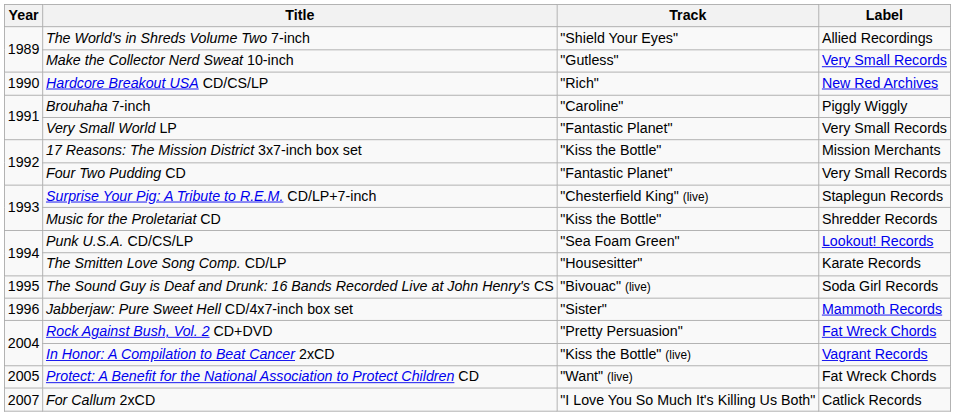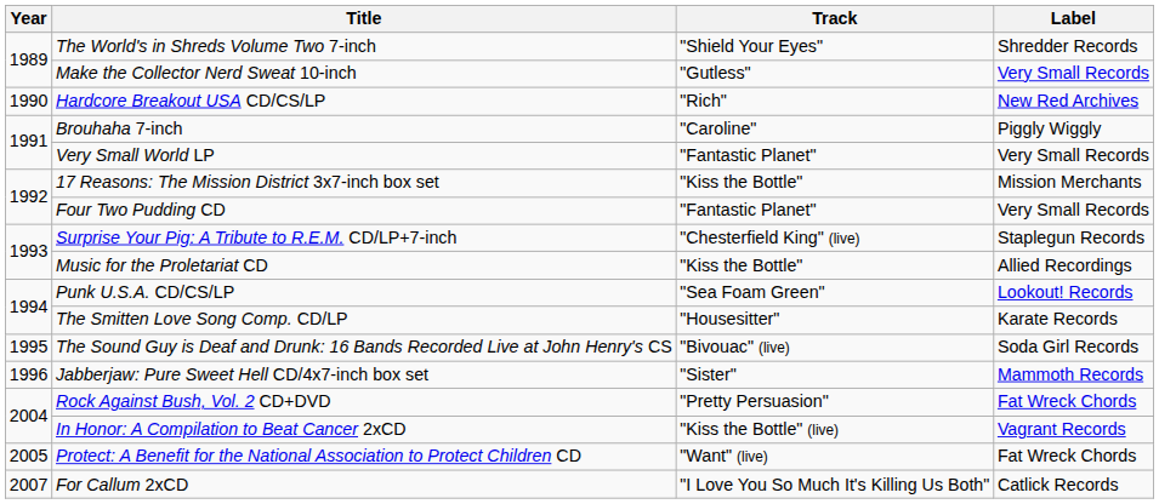The World's in Shreds Volume Two 7-inch | Label: Allied Recordings -> Shredder Records
Music for the Proletariat CD | Label: Shredder Records -> Allied Recordings
